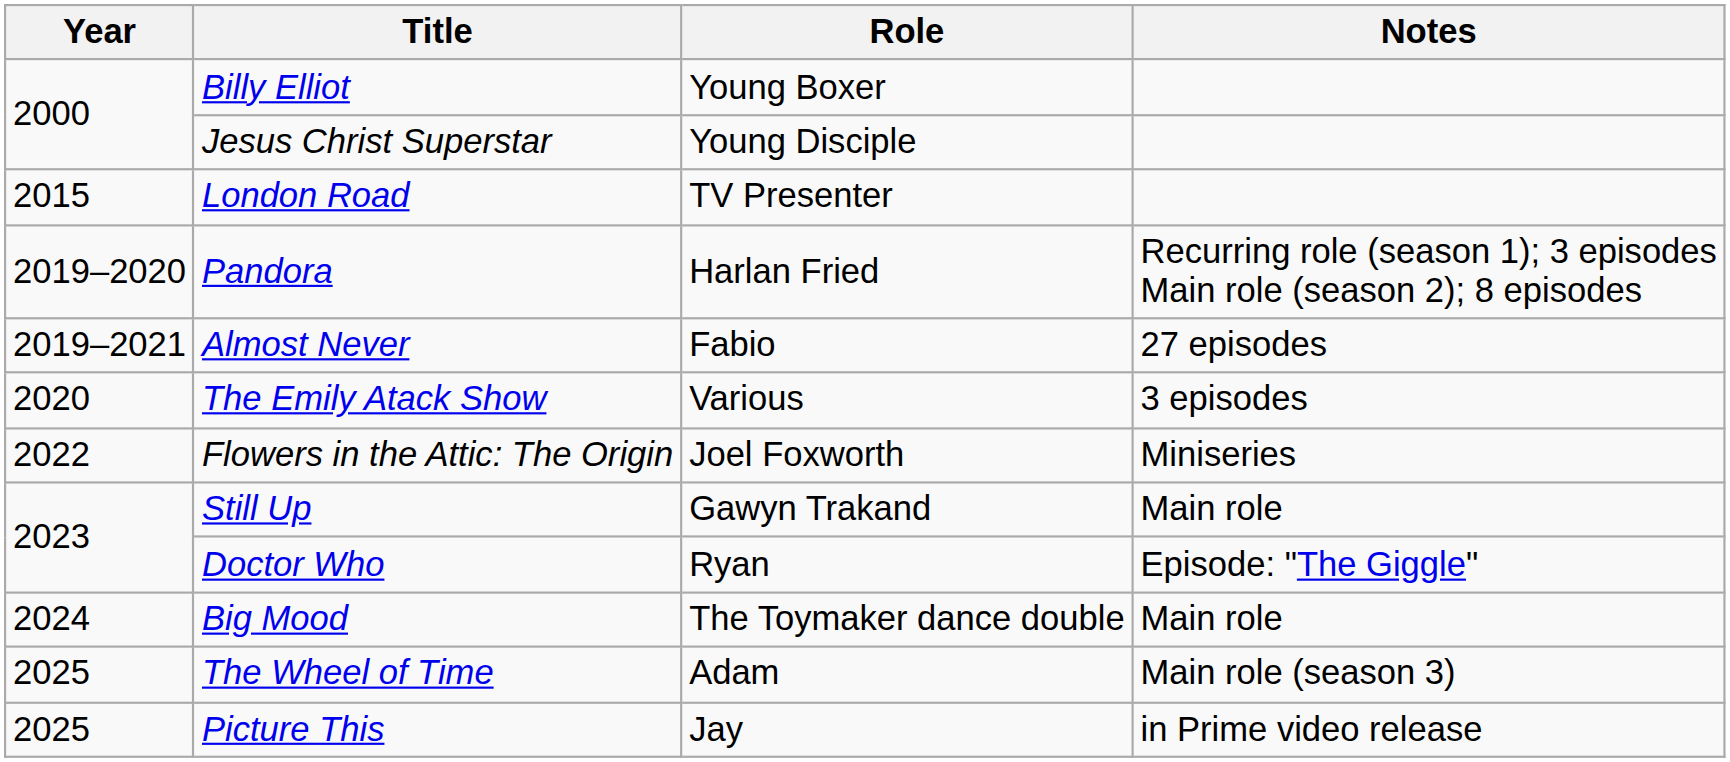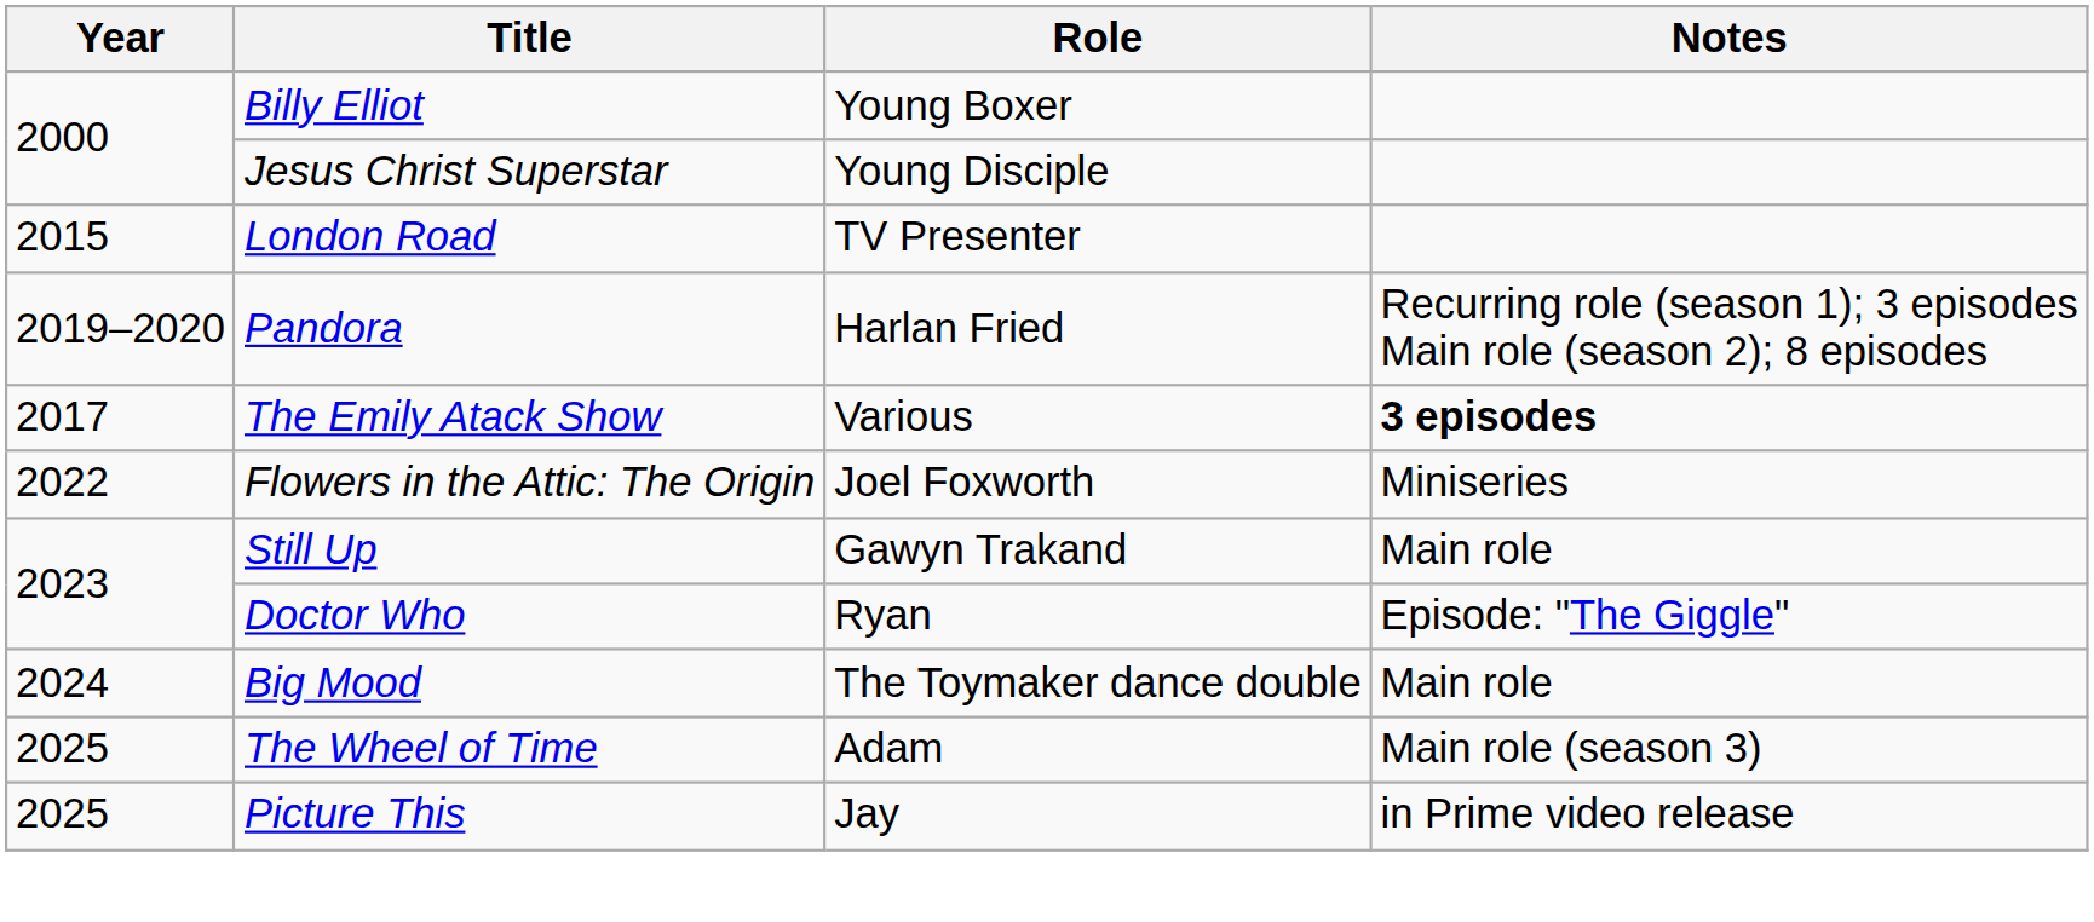- row: 2019–2021 | Almost Never | Fabio | 27 episodes
The Emily Atack Show | Year: 2020 -> 2017
The Emily Atack Show | Notes: normal -> bold
